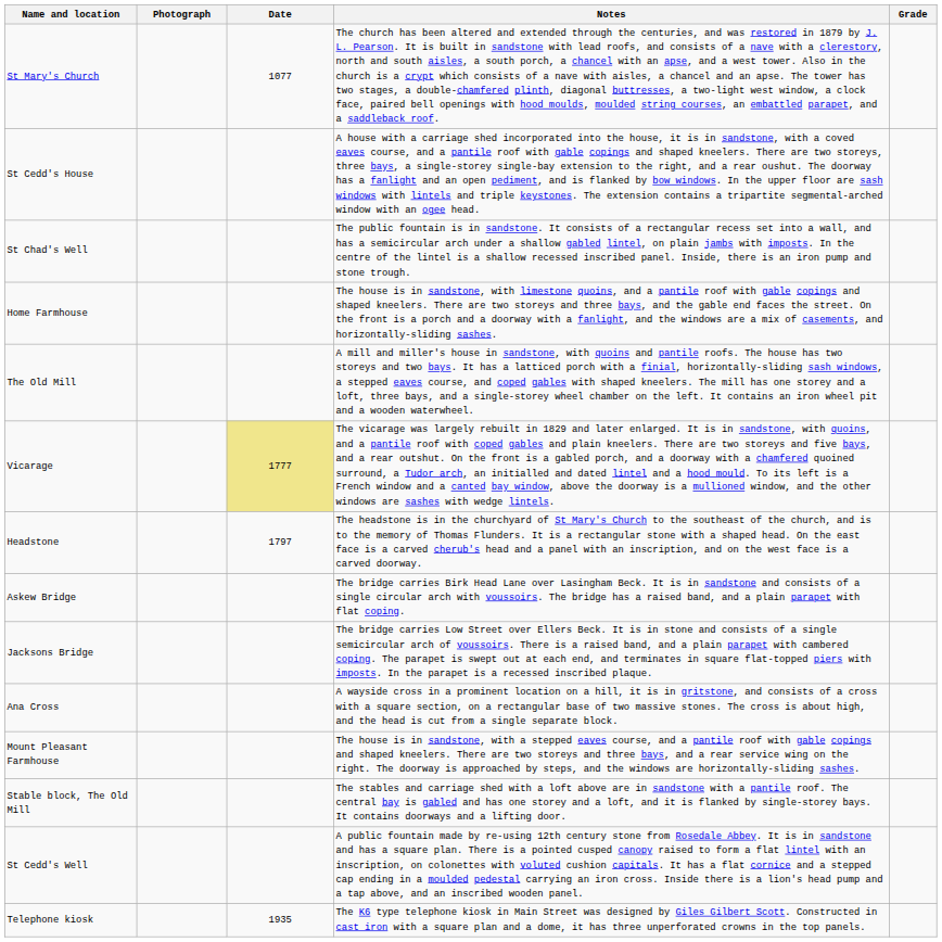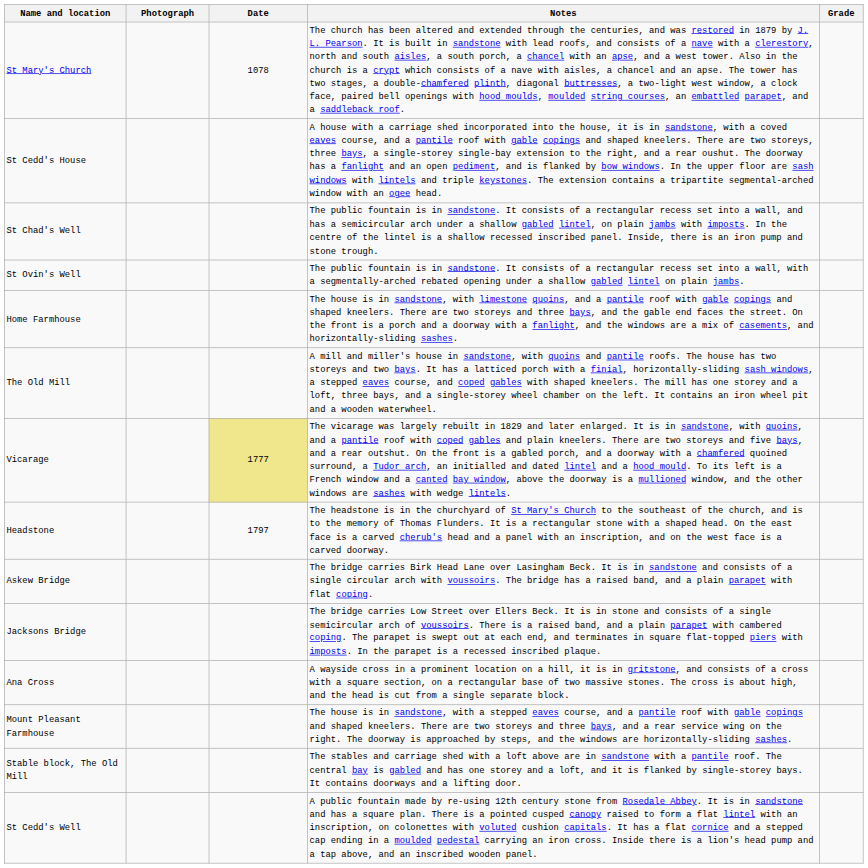St Mary's Church | Date: 1077 -> 1078
+ row: St Ovin's Well | The public fountain is in sandstone. It consists of a rectangular recess set into a wall, with a segmentally-arched rebated opening under a shallow gabled lintel on plain jambs.
- row: Telephone kiosk | 1935 | The K6 type telephone kiosk in Main Street was designed by Giles Gilbert Scott. Constructed in cast iron with a square plan and a dome, it has three unperforated crowns in the top panels.
